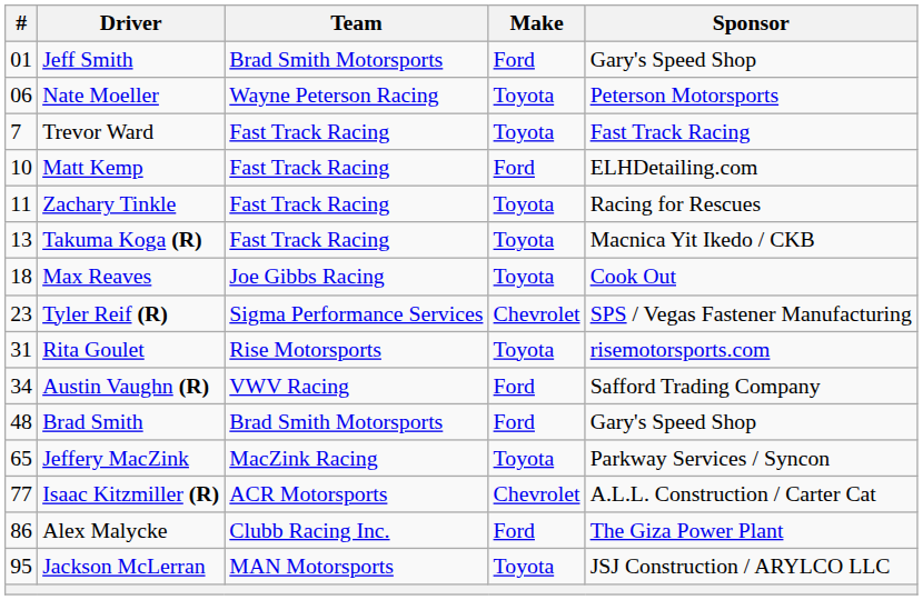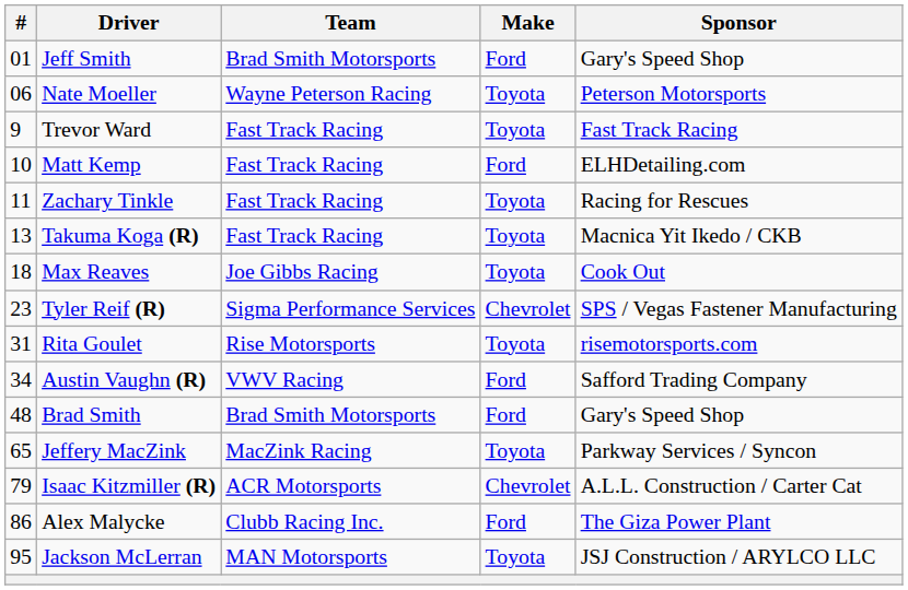Trevor Ward | #: 7 -> 9
Isaac Kitzmiller (R) | #: 77 -> 79
